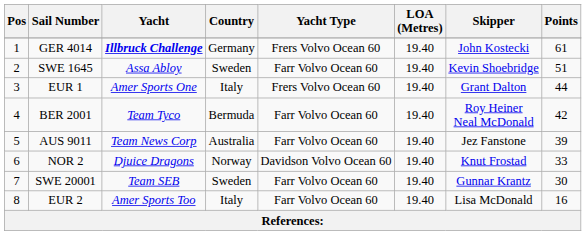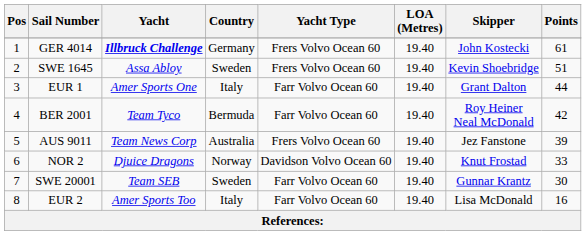SWE 1645 | Yacht Type: Farr Volvo Ocean 60 -> Frers Volvo Ocean 60
EUR 1 | Yacht Type: Frers Volvo Ocean 60 -> Farr Volvo Ocean 60
AUS 9011 | Yacht Type: Farr Volvo Ocean 60 -> Frers Volvo Ocean 60
